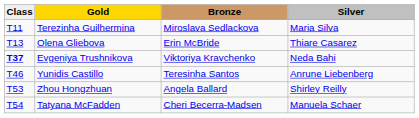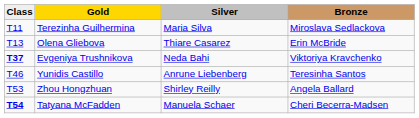columns swapped: Silver <-> Bronze
Tatyana McFadden | Class: normal -> bold
